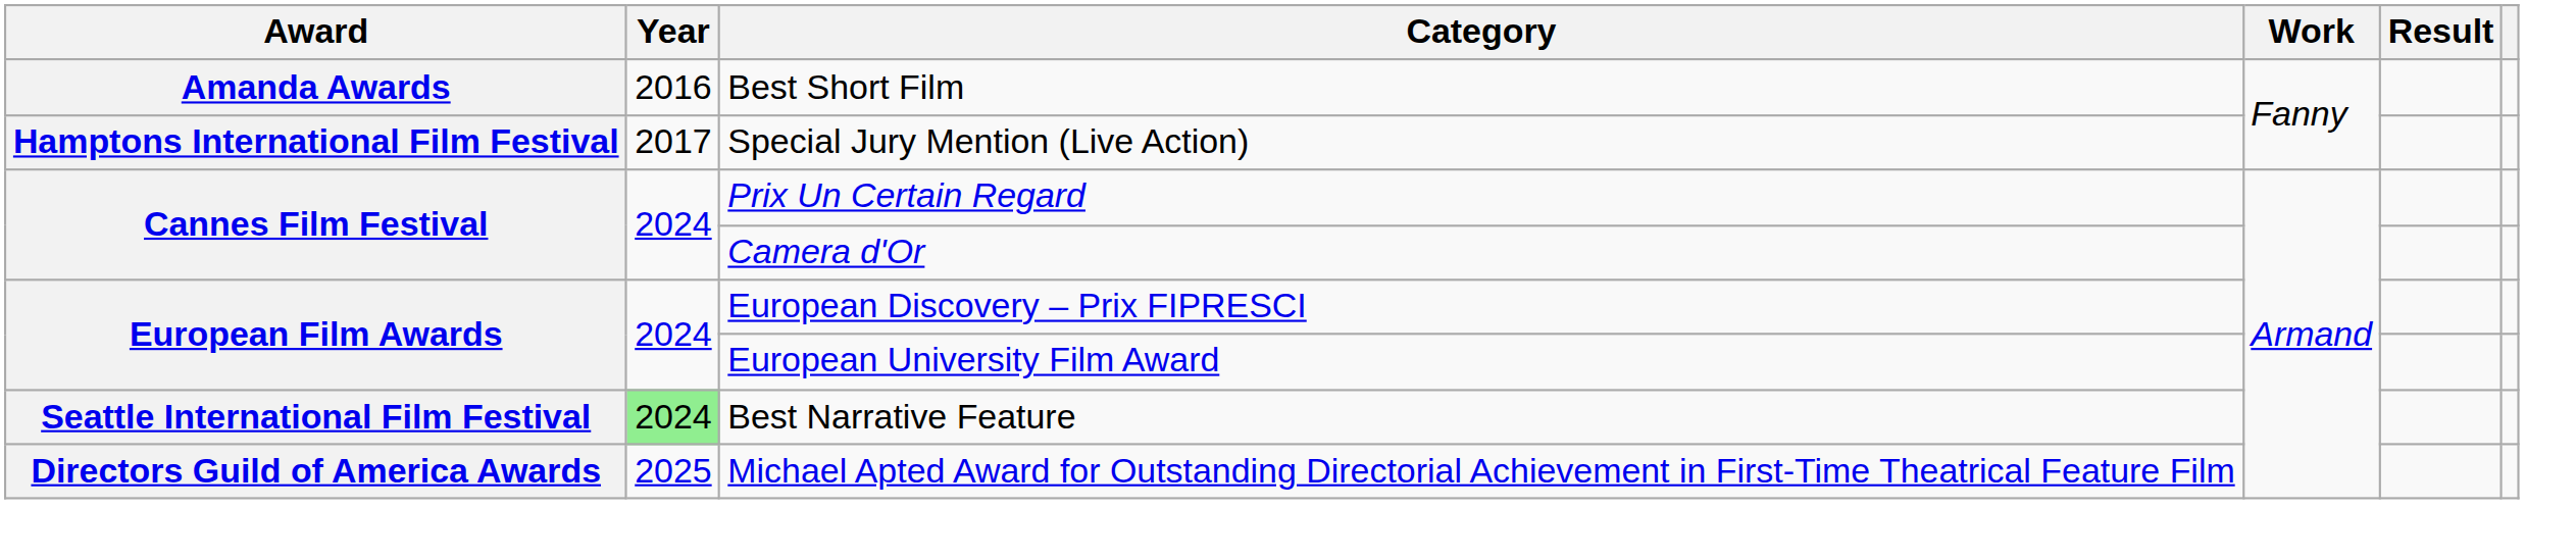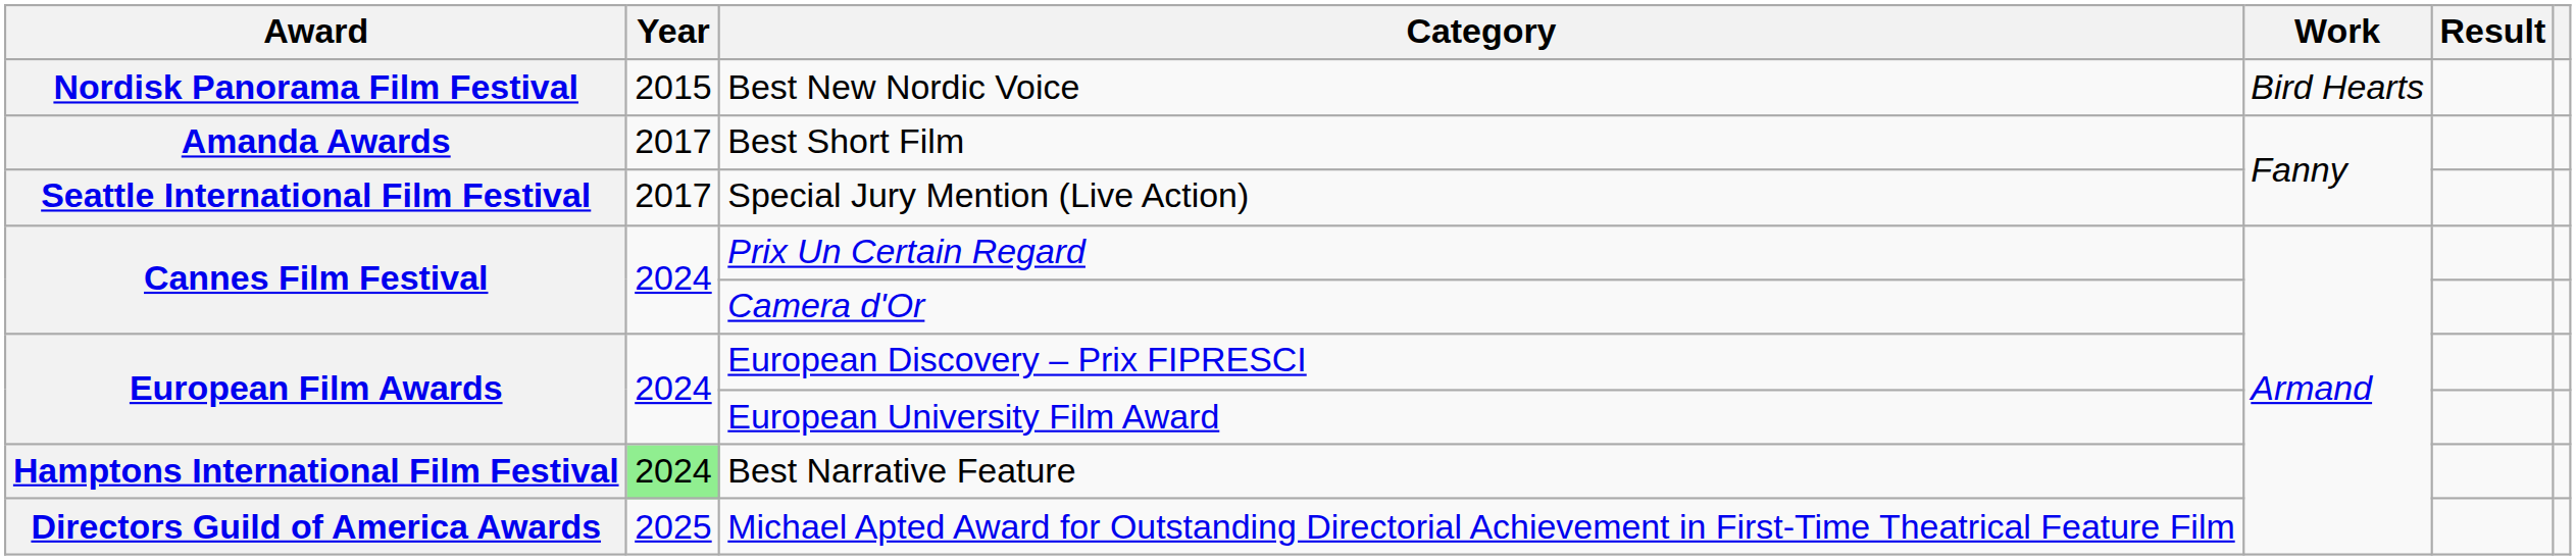+ row: Nordisk Panorama Film Festival | 2015 | Best New Nordic Voice | Bird Hearts
Best Short Film | Year: 2016 -> 2017
Special Jury Mention (Live Action) | Award: Hamptons International Film Festival -> Seattle International Film Festival
Best Narrative Feature | Award: Seattle International Film Festival -> Hamptons International Film Festival
